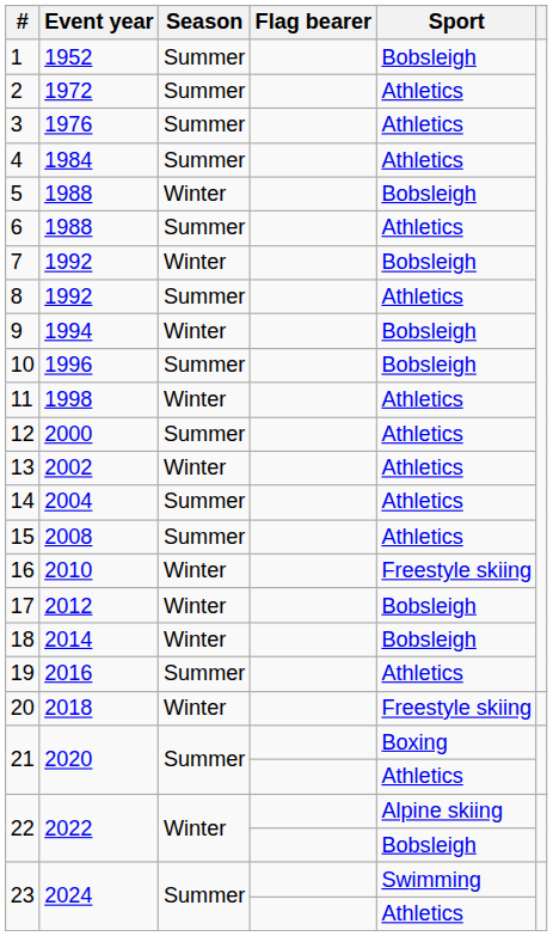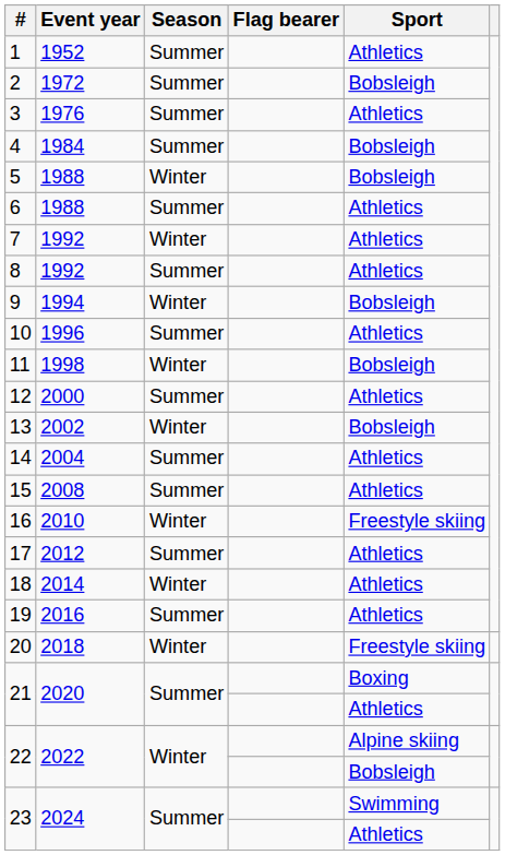1 | Sport: Bobsleigh -> Athletics
2 | Sport: Athletics -> Bobsleigh
4 | Sport: Athletics -> Bobsleigh
7 | Sport: Bobsleigh -> Athletics
10 | Sport: Bobsleigh -> Athletics
11 | Sport: Athletics -> Bobsleigh
13 | Sport: Athletics -> Bobsleigh
17 | Season: Winter -> Summer
17 | Sport: Bobsleigh -> Athletics
18 | Sport: Bobsleigh -> Athletics
